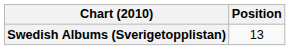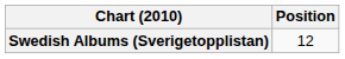Swedish Albums (Sverigetopplistan) | Position: 13 -> 12
